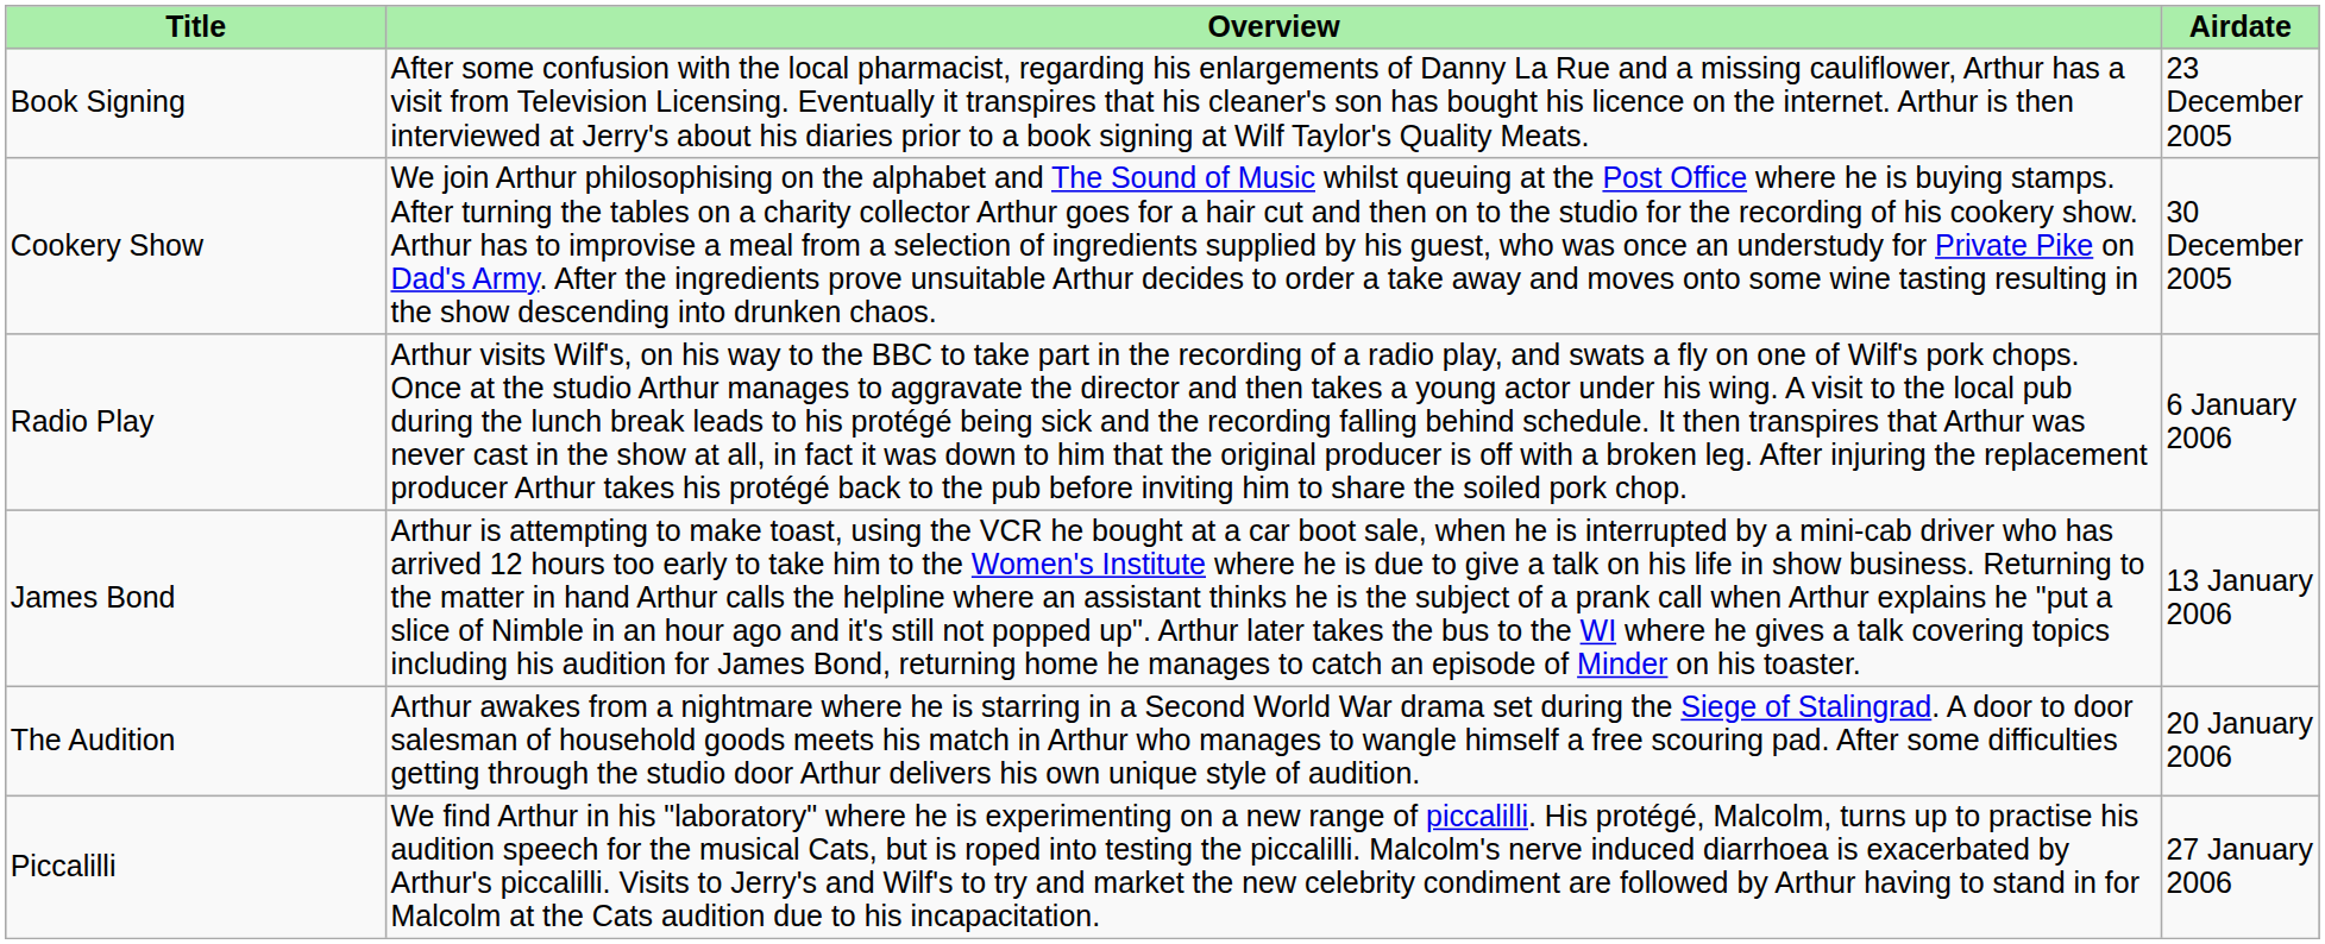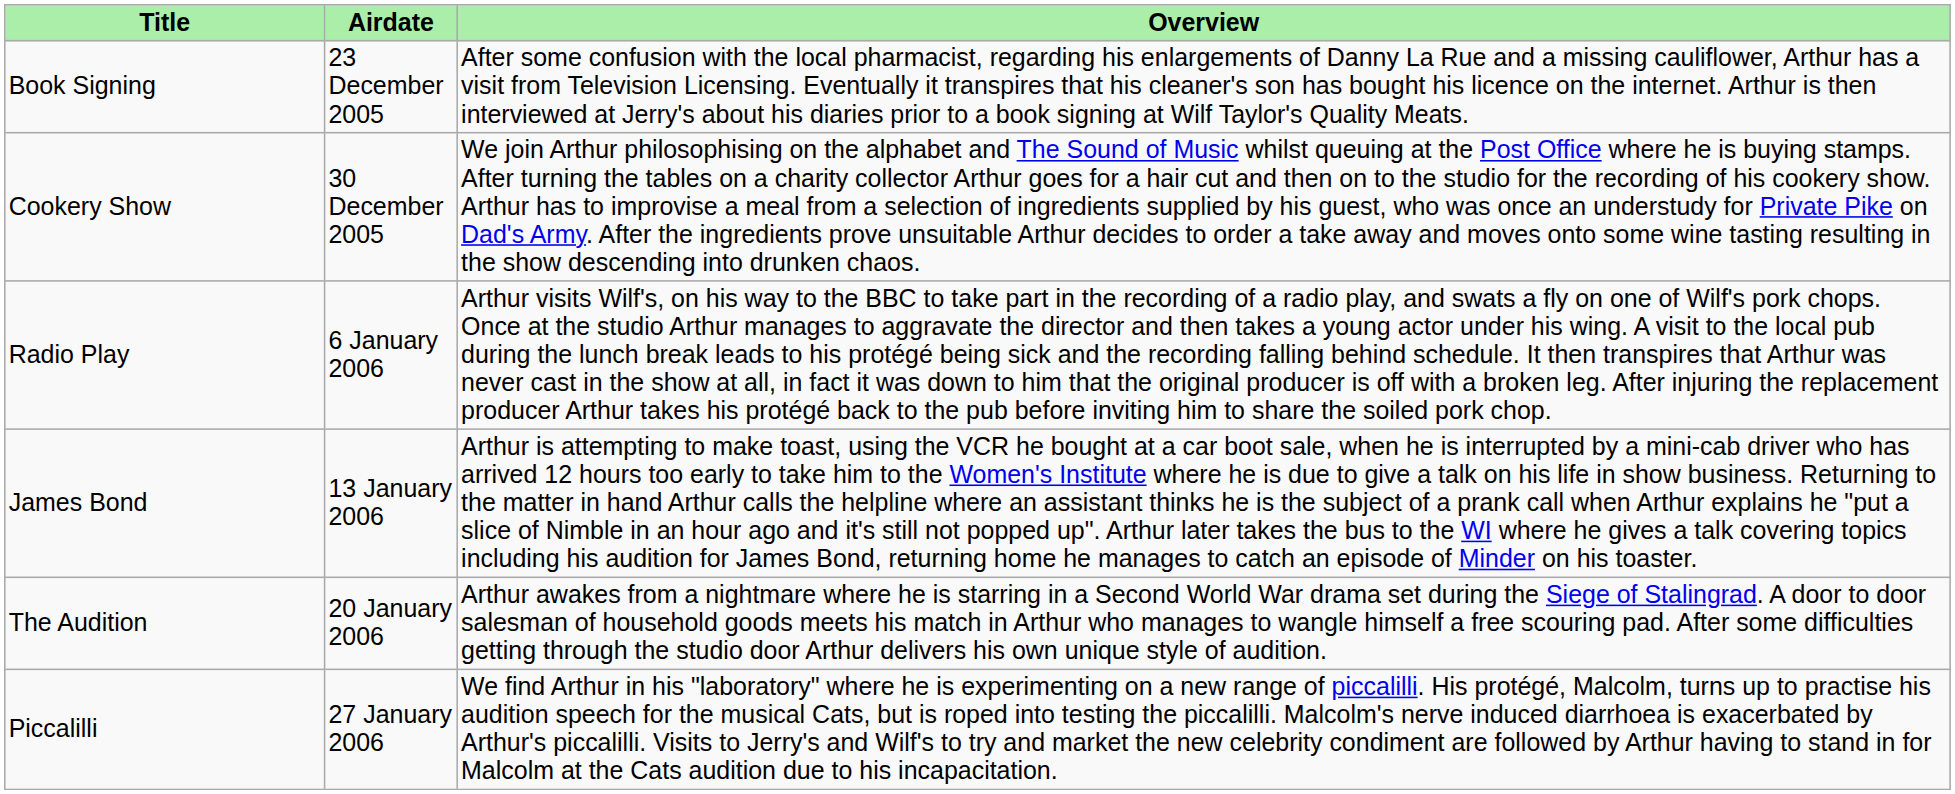columns swapped: Airdate <-> Overview
